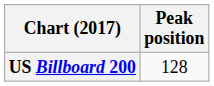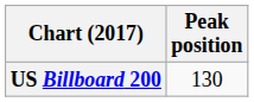US Billboard 200 | Peak position: 128 -> 130
